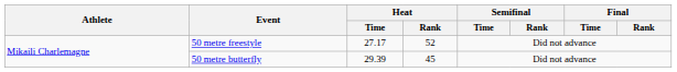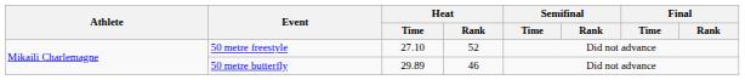50 metre freestyle | Heat / Time: 27.17 -> 27.10
50 metre butterfly | Heat / Time: 29.39 -> 29.89
50 metre butterfly | Heat / Rank: 45 -> 46
